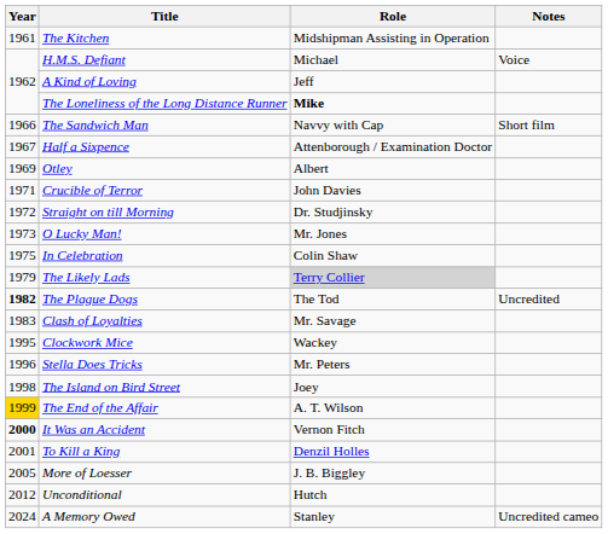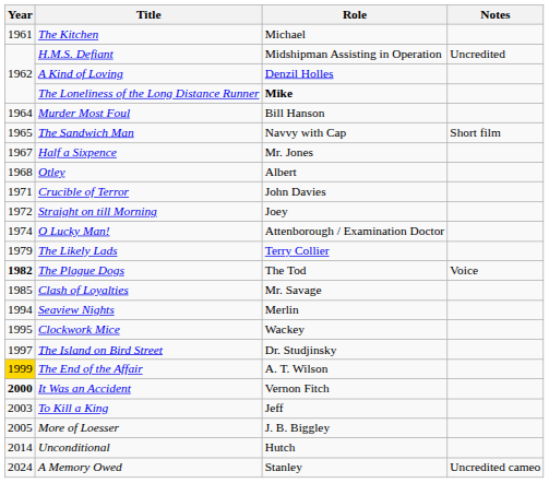The Kitchen | Role: Midshipman Assisting in Operation -> Michael
H.M.S. Defiant | Role: Michael -> Midshipman Assisting in Operation
H.M.S. Defiant | Notes: Voice -> Uncredited
A Kind of Loving | Role: Jeff -> Denzil Holles
+ row: 1964 | Murder Most Foul | Bill Hanson
The Sandwich Man | Year: 1966 -> 1965
Half a Sixpence | Role: Attenborough / Examination Doctor -> Mr. Jones
Otley | Year: 1969 -> 1968
Straight on till Morning | Role: Dr. Studjinsky -> Joey
O Lucky Man! | Year: 1973 -> 1974
O Lucky Man! | Role: Mr. Jones -> Attenborough / Examination Doctor
- row: 1975 | In Celebration | Colin Shaw
The Likely Lads | Role: lightgrey background -> no background
The Plague Dogs | Notes: Uncredited -> Voice
Clash of Loyalties | Year: 1983 -> 1985
+ row: 1994 | Seaview Nights | Merlin
- row: 1996 | Stella Does Tricks | Mr. Peters
The Island on Bird Street | Year: 1998 -> 1997
The Island on Bird Street | Role: Joey -> Dr. Studjinsky
To Kill a King | Year: 2001 -> 2003
To Kill a King | Role: Denzil Holles -> Jeff
Unconditional | Year: 2012 -> 2014
